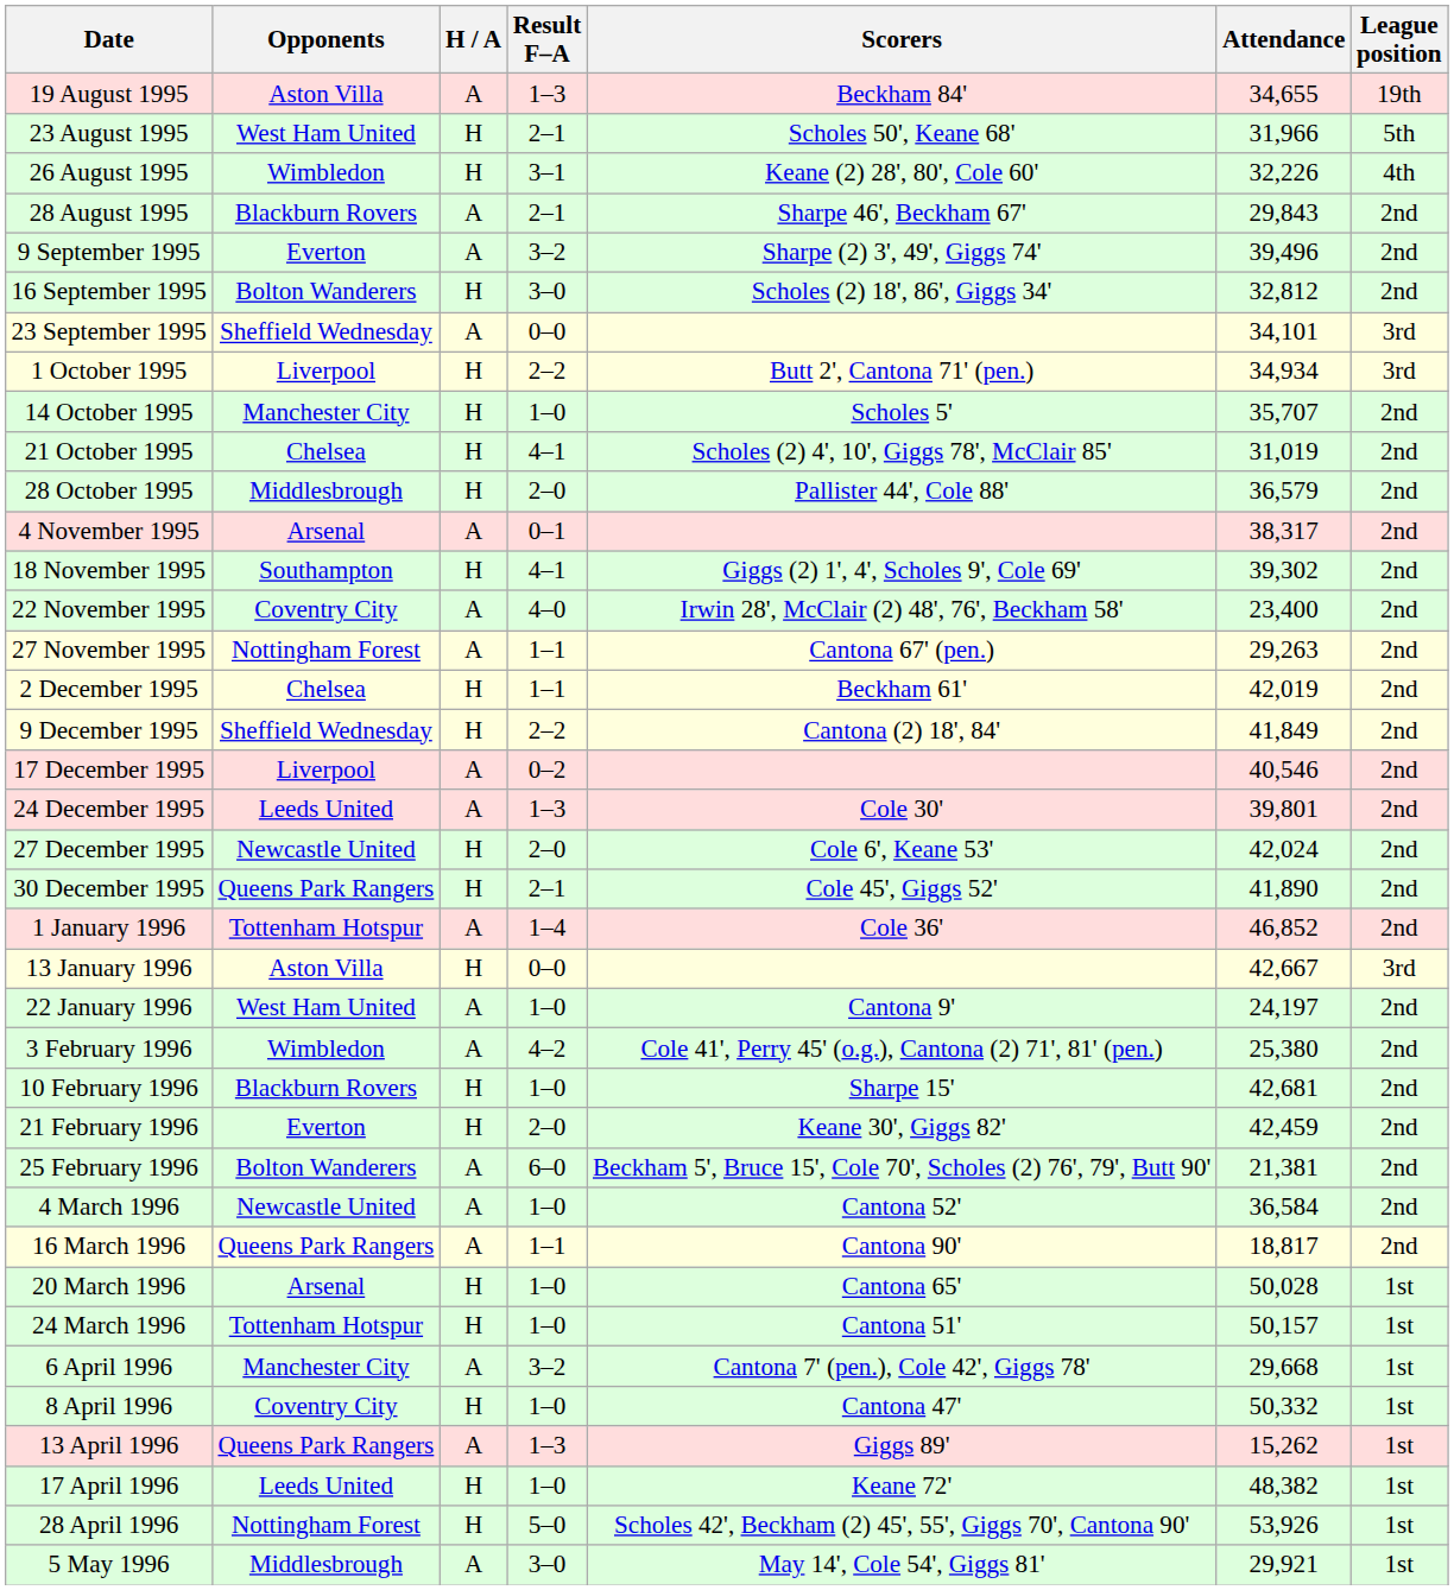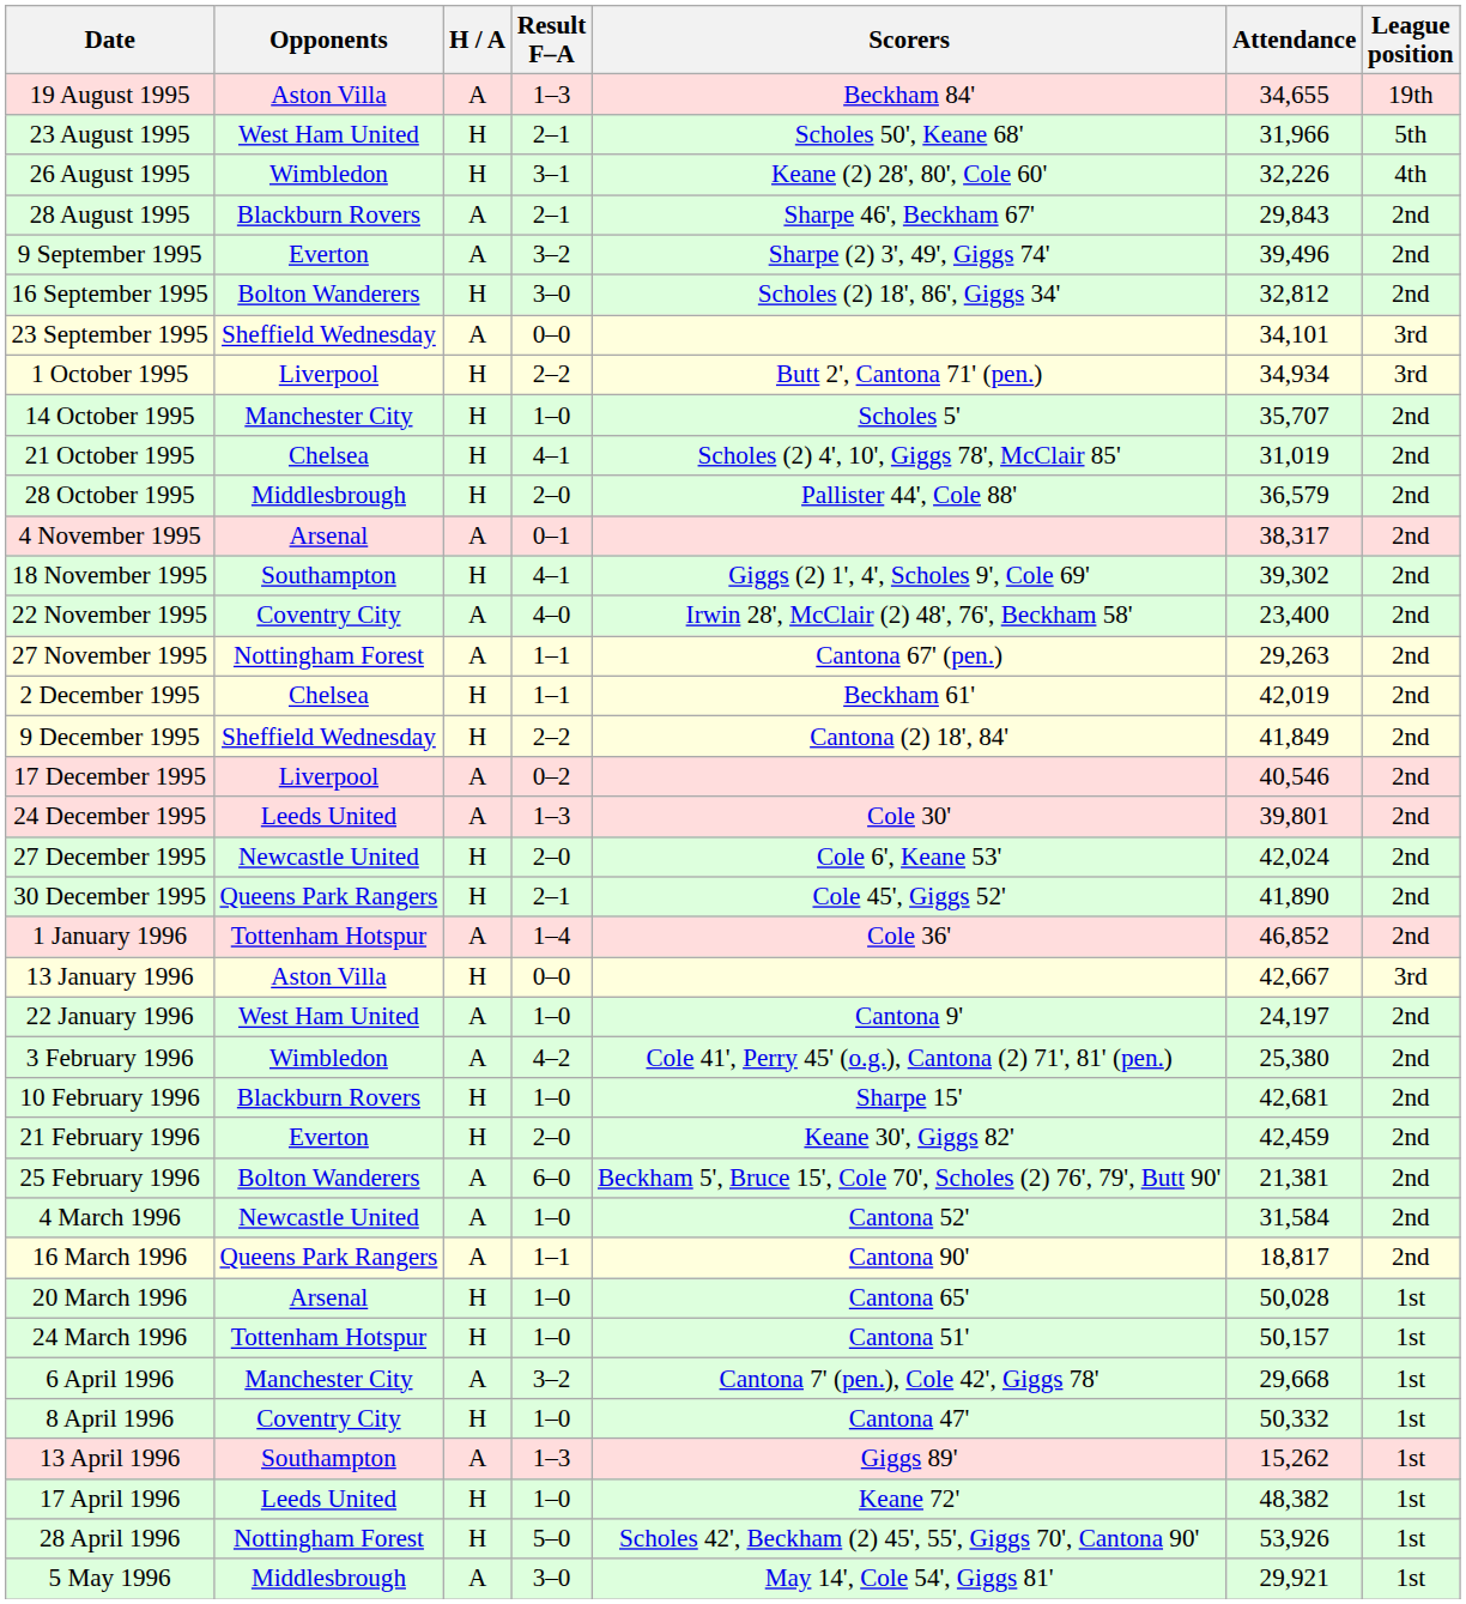4 March 1996 | Attendance: 36,584 -> 31,584
13 April 1996 | Opponents: Queens Park Rangers -> Southampton
